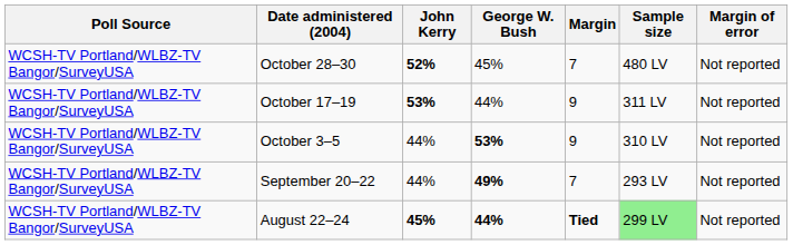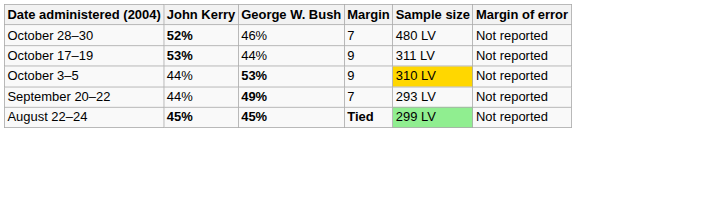- column: Poll Source | WCSH-TV Portland/WLBZ-TV Bangor/SurveyUSA | WCSH-TV Portland/WLBZ-TV Bangor/SurveyUSA | WCSH-TV Portland/WLBZ-TV Bangor/SurveyUSA | WCSH-TV Portland/WLBZ-TV Bangor/SurveyUSA | WCSH-TV Portland/WLBZ-TV Bangor/SurveyUSA
October 28–30 | George W. Bush: 45% -> 46%
October 3–5 | Sample size: no background -> gold background
August 22–24 | George W. Bush: 44% -> 45%
